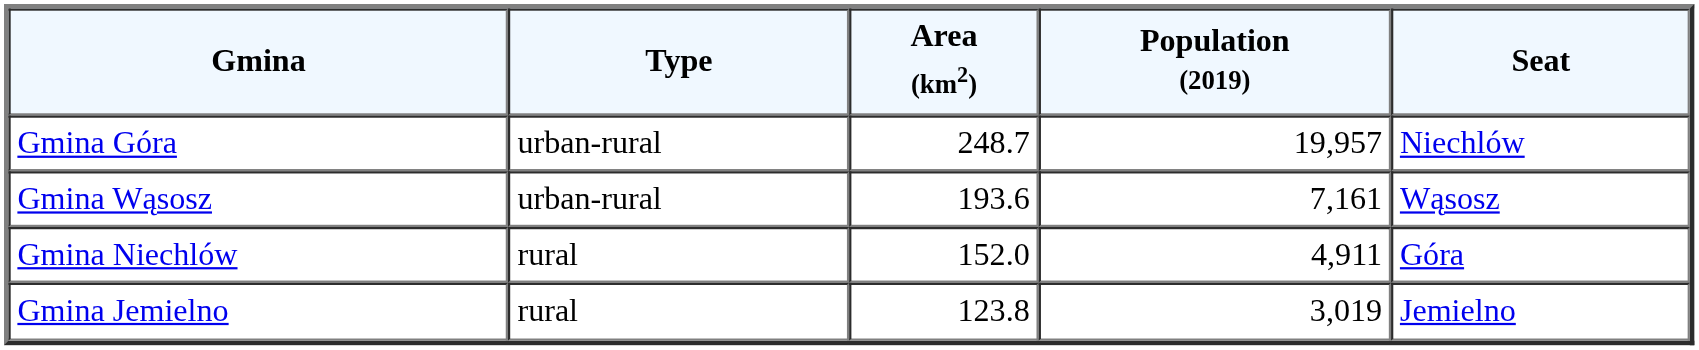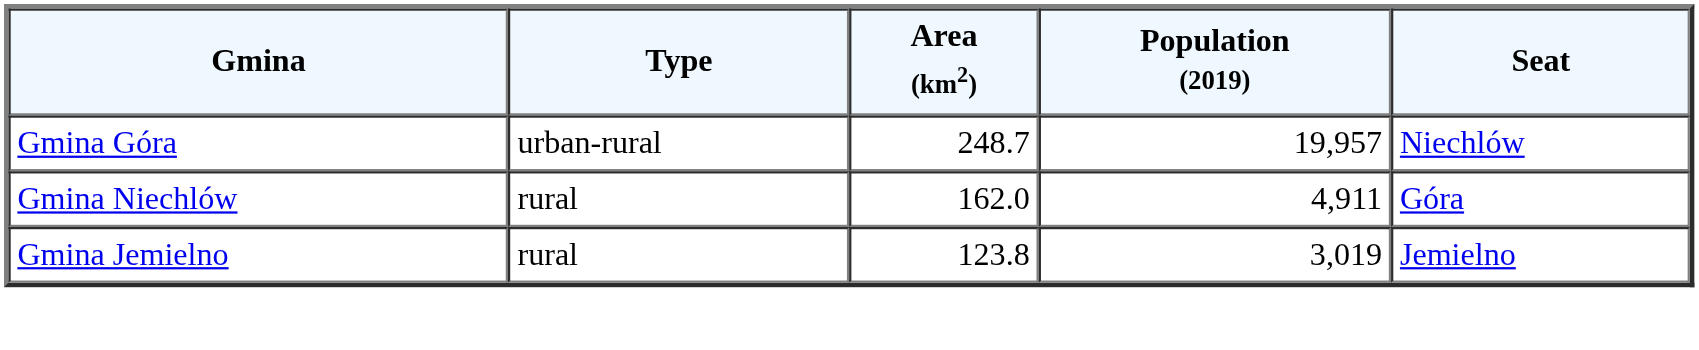- row: Gmina Wąsosz | urban-rural | 193.6 | 7,161 | Wąsosz
Gmina Niechlów | Area (km2): 152.0 -> 162.0
